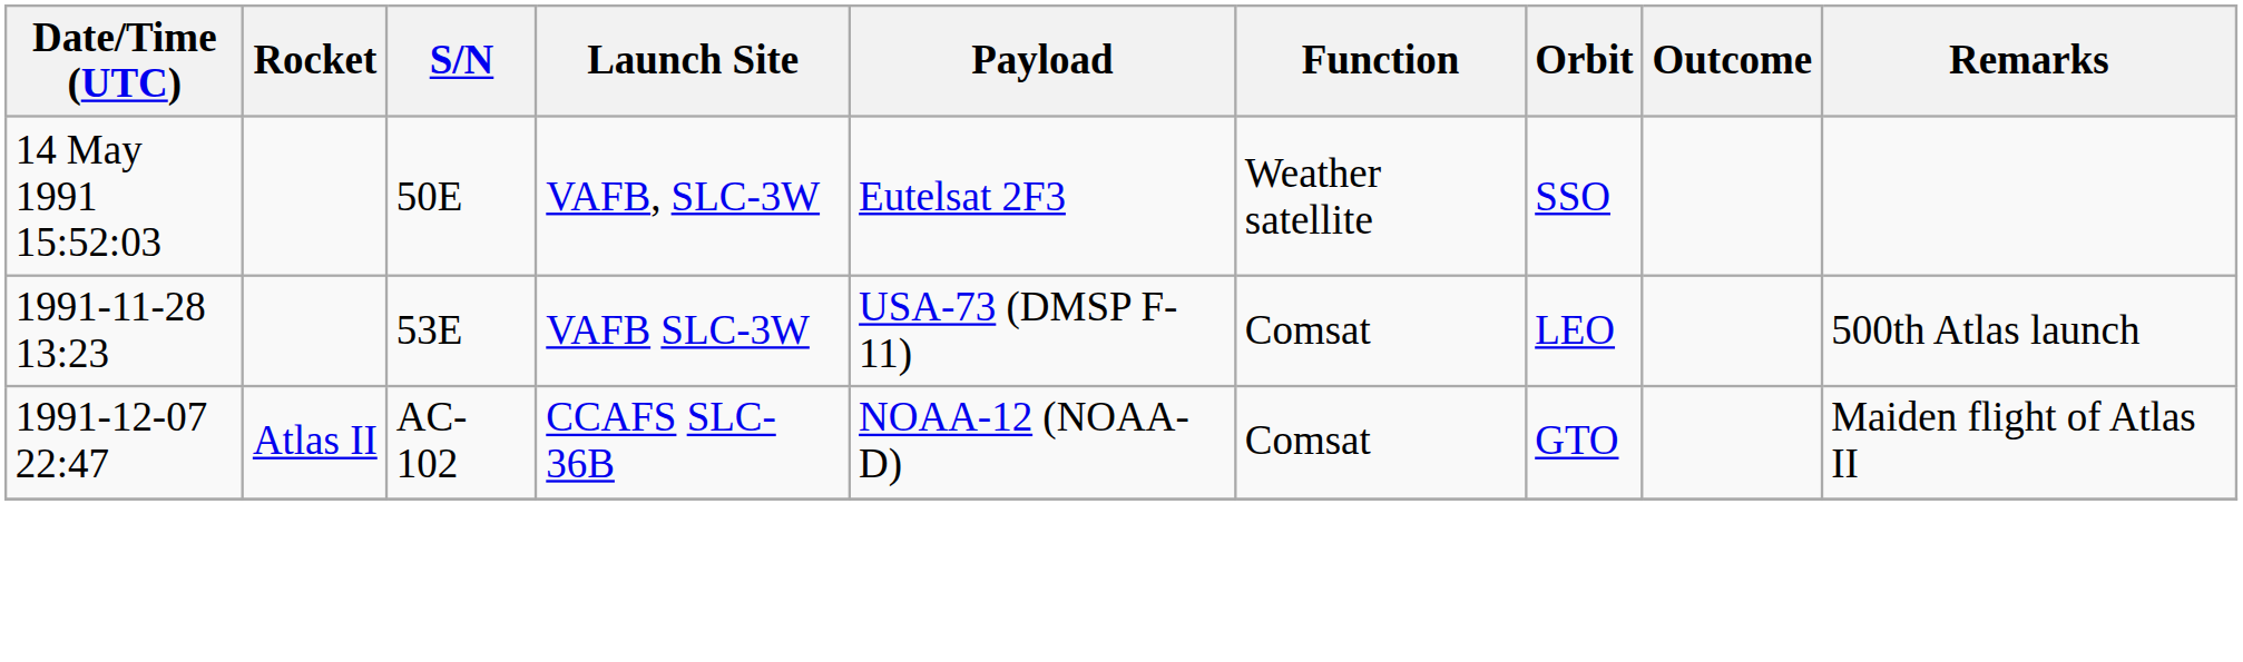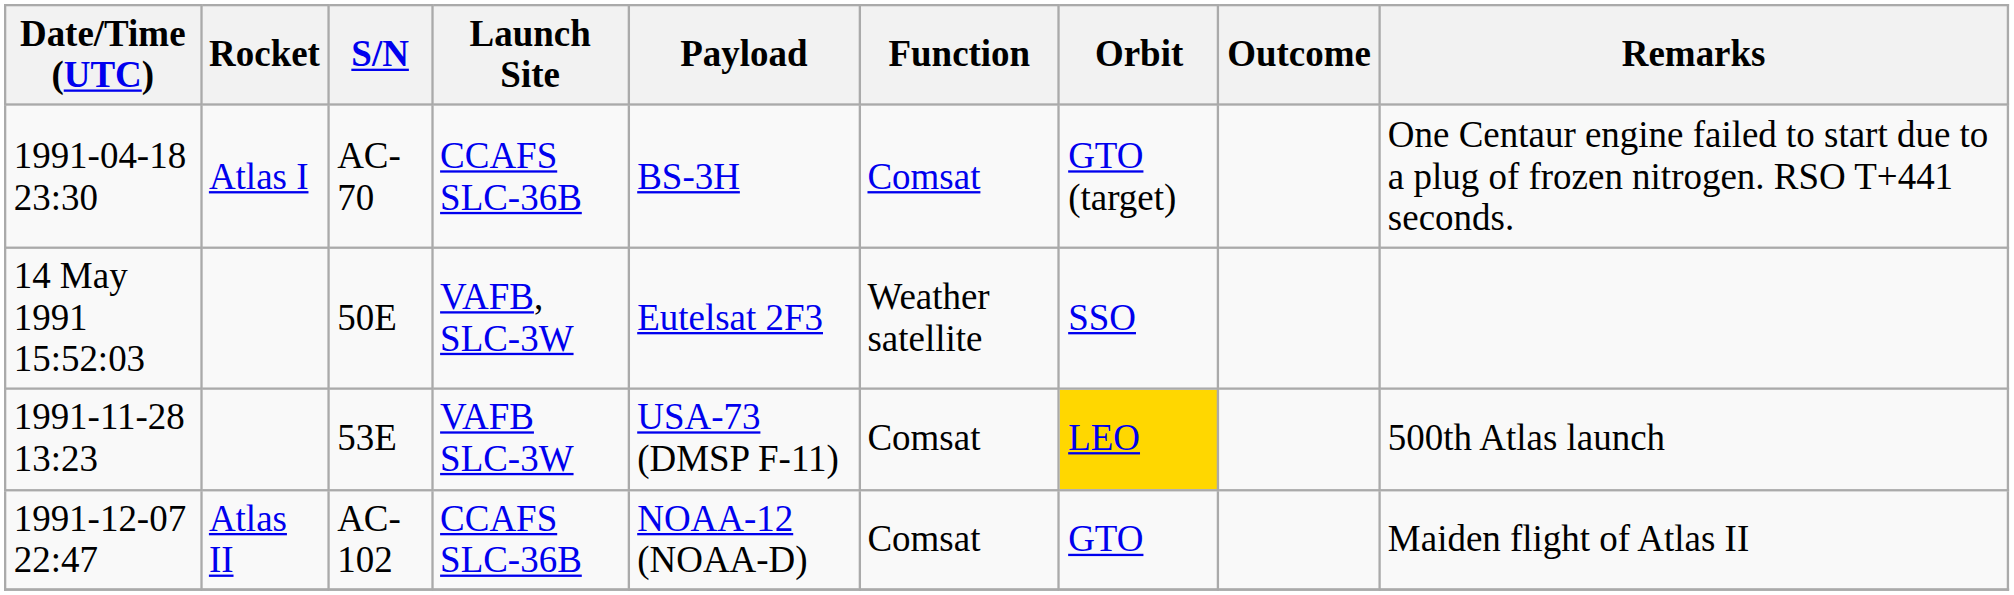+ row: 1991-04-18 23:30 | Atlas I | AC-70 | CCAFS SLC-36B | BS-3H | Comsat | GTO (target) | One Centaur engine failed to start due to a plug of frozen nitrogen. RSO T+441 seconds.
53E | Orbit: no background -> gold background
